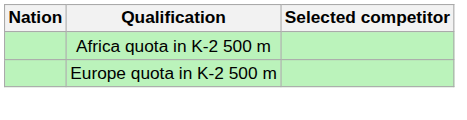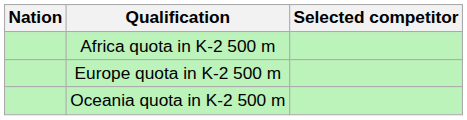+ row: Oceania quota in K-2 500 m
